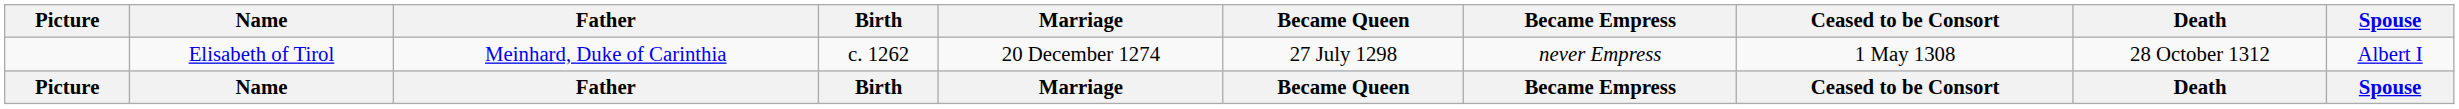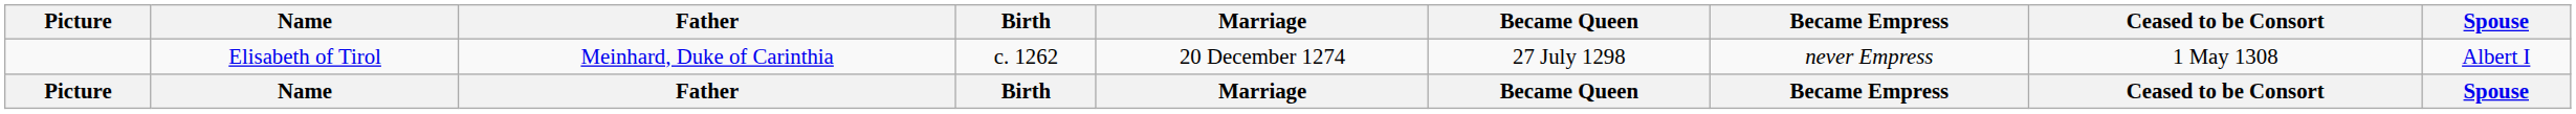- column: Death | 28 October 1312 | Death
